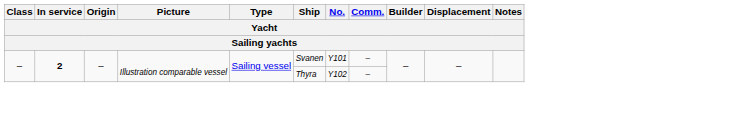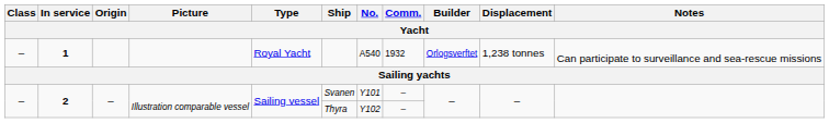+ row: – | 1 | Royal Yacht | A540 | 1932 | Orlogsverftet | 1,238 tonnes | Can participate to surveillance and sea-rescue missions
